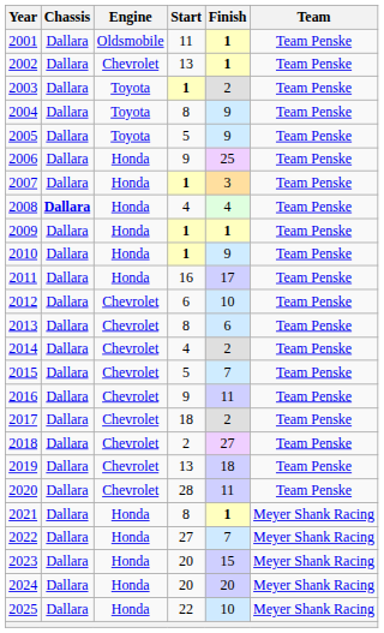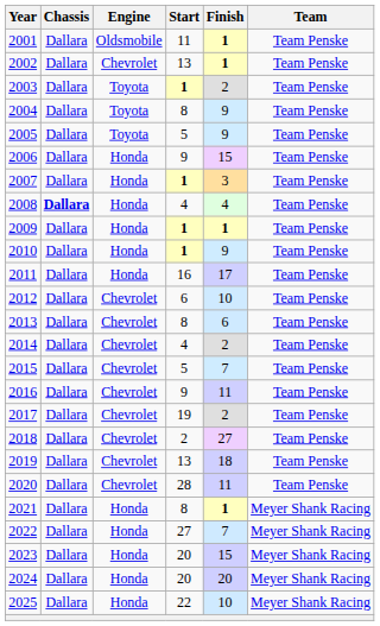2006 | Finish: 25 -> 15
2017 | Start: 18 -> 19
